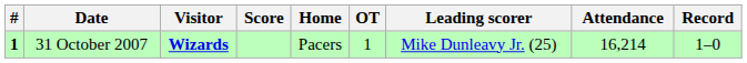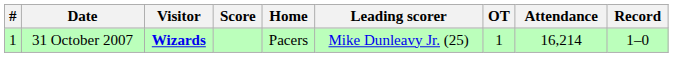columns swapped: OT <-> Leading scorer
31 October 2007 | #: bold -> normal
